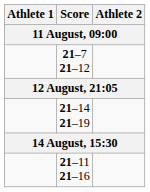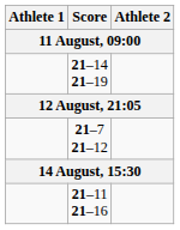rows swapped: 21–7 21–12 <-> 21–14 21–19
